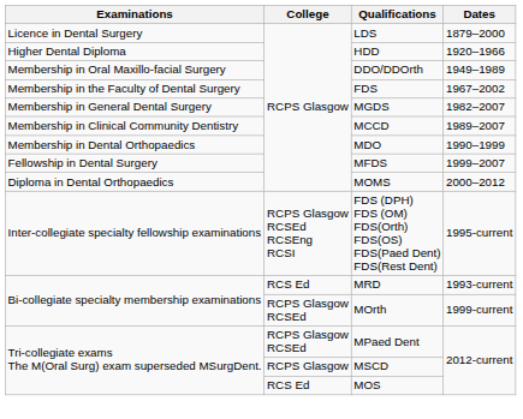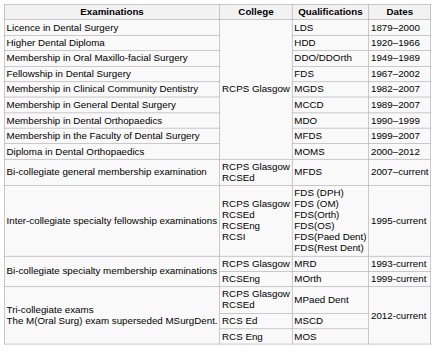FDS | Examinations: Membership in the Faculty of Dental Surgery -> Fellowship in Dental Surgery
MGDS | Examinations: Membership in General Dental Surgery -> Membership in Clinical Community Dentistry
MCCD | Examinations: Membership in Clinical Community Dentistry -> Membership in General Dental Surgery
MFDS / 1999–2007 | Examinations: Fellowship in Dental Surgery -> Membership in the Faculty of Dental Surgery
+ row: Bi-collegiate general membership examination | RCPS Glasgow RCSEd | MFDS | 2007–current
MRD | College: RCS Ed -> RCPS Glasgow
MOrth | College: RCPS Glasgow RCSEd -> RCSEng
MSCD | College: RCPS Glasgow -> RCS Ed
MOS | College: RCS Ed -> RCS Eng
